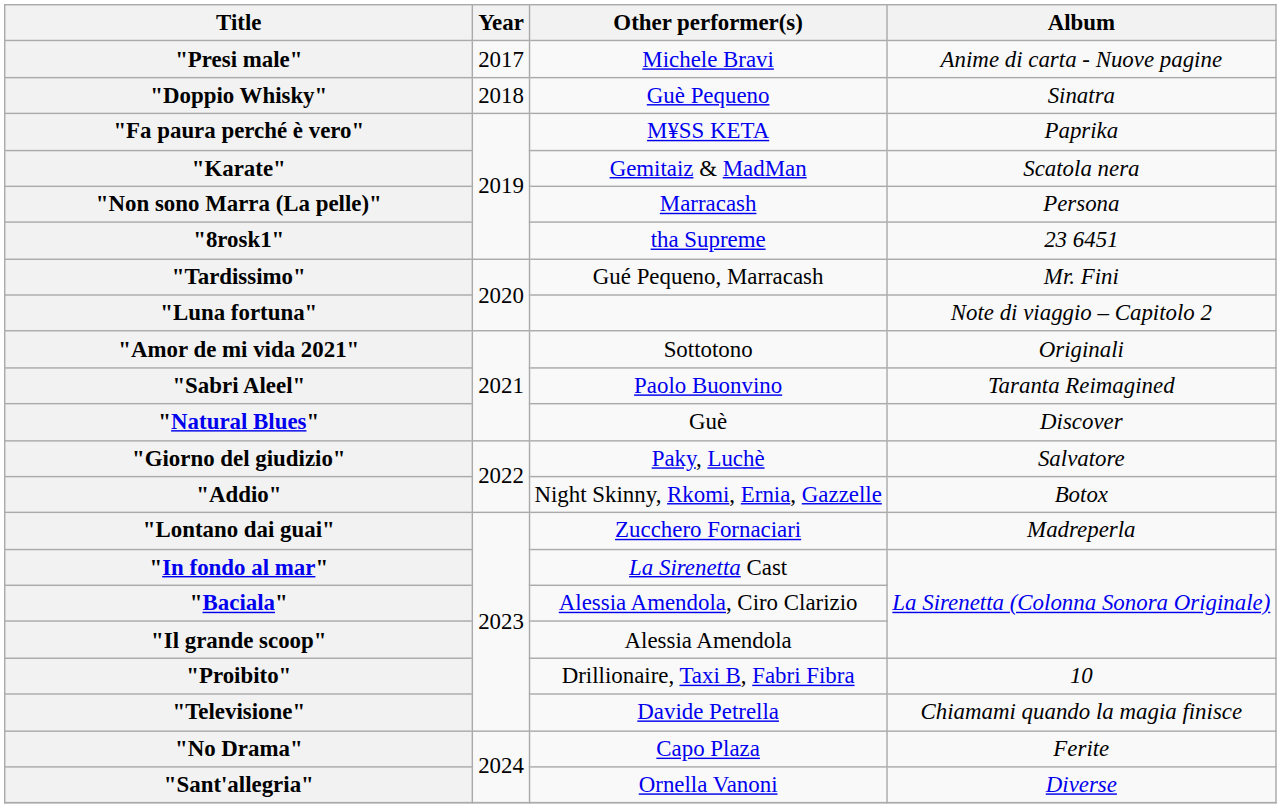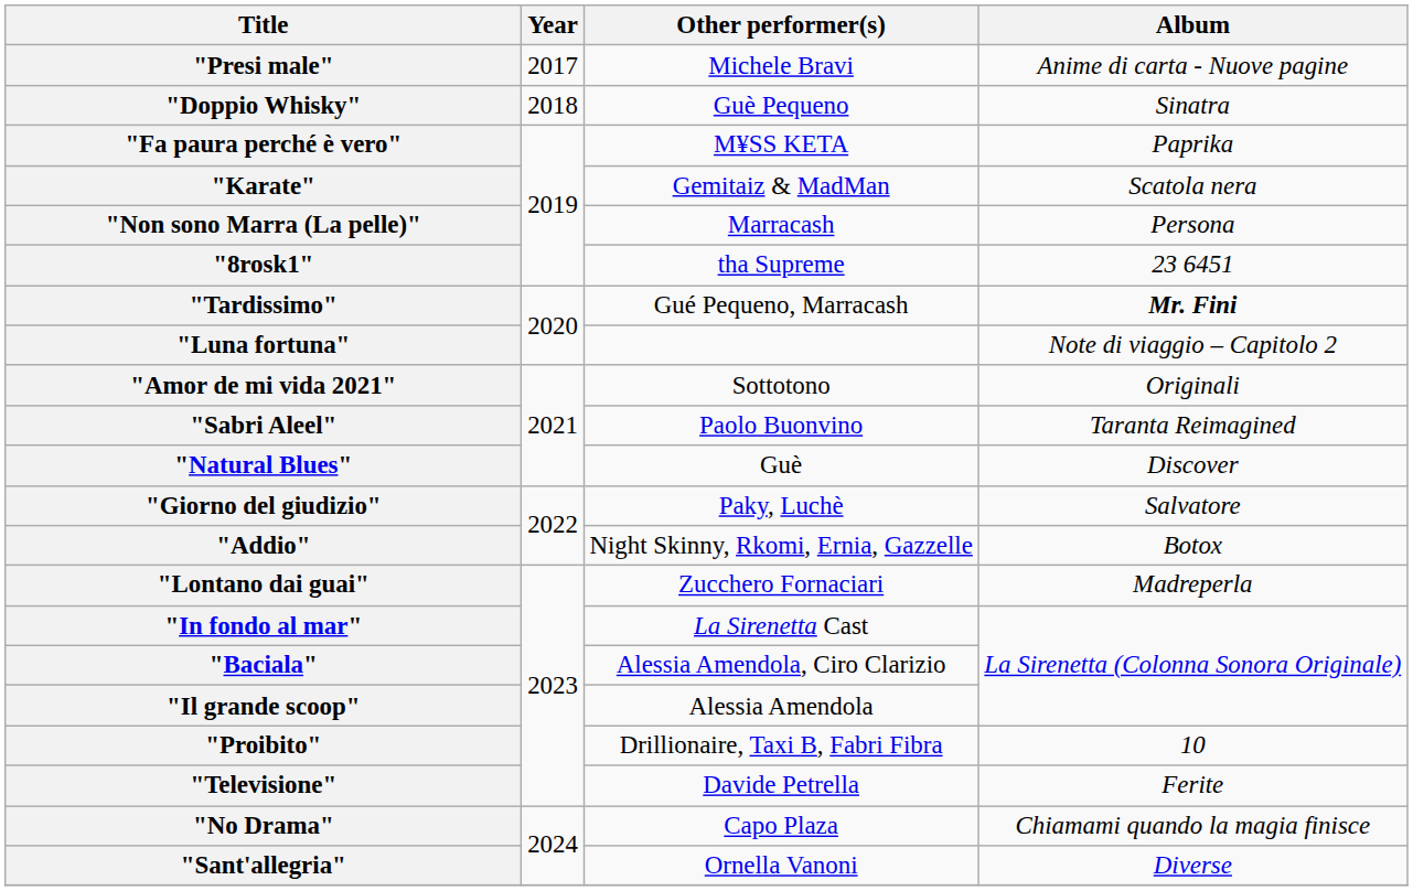"Tardissimo" | Album: normal -> bold
"Televisione" | Album: Chiamami quando la magia finisce -> Ferite
"No Drama" | Album: Ferite -> Chiamami quando la magia finisce
